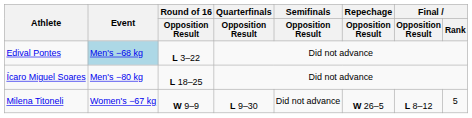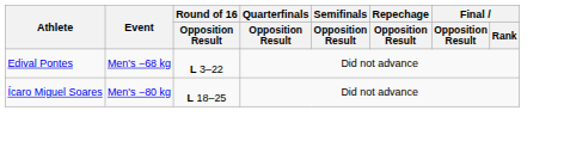Edival Pontes | Event: lightblue background -> no background
- row: Milena Titoneli | Women's −67 kg | W 9–9 | L 9–30 | Did not advance | W 26–5 | L 8–12 | 5
